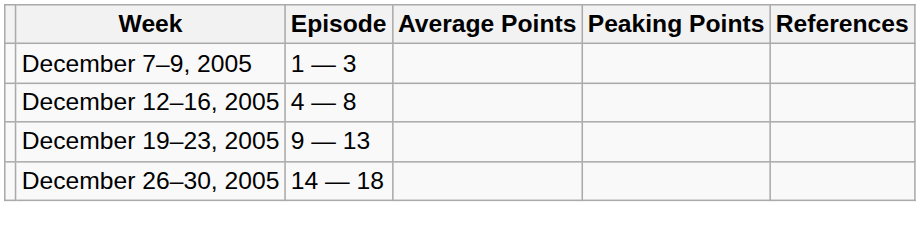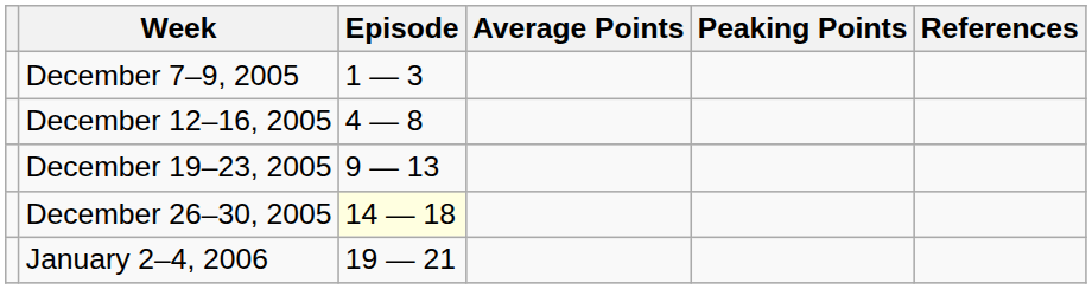December 26–30, 2005 | Episode: no background -> lightyellow background
+ row: January 2–4, 2006 | 19 — 21
